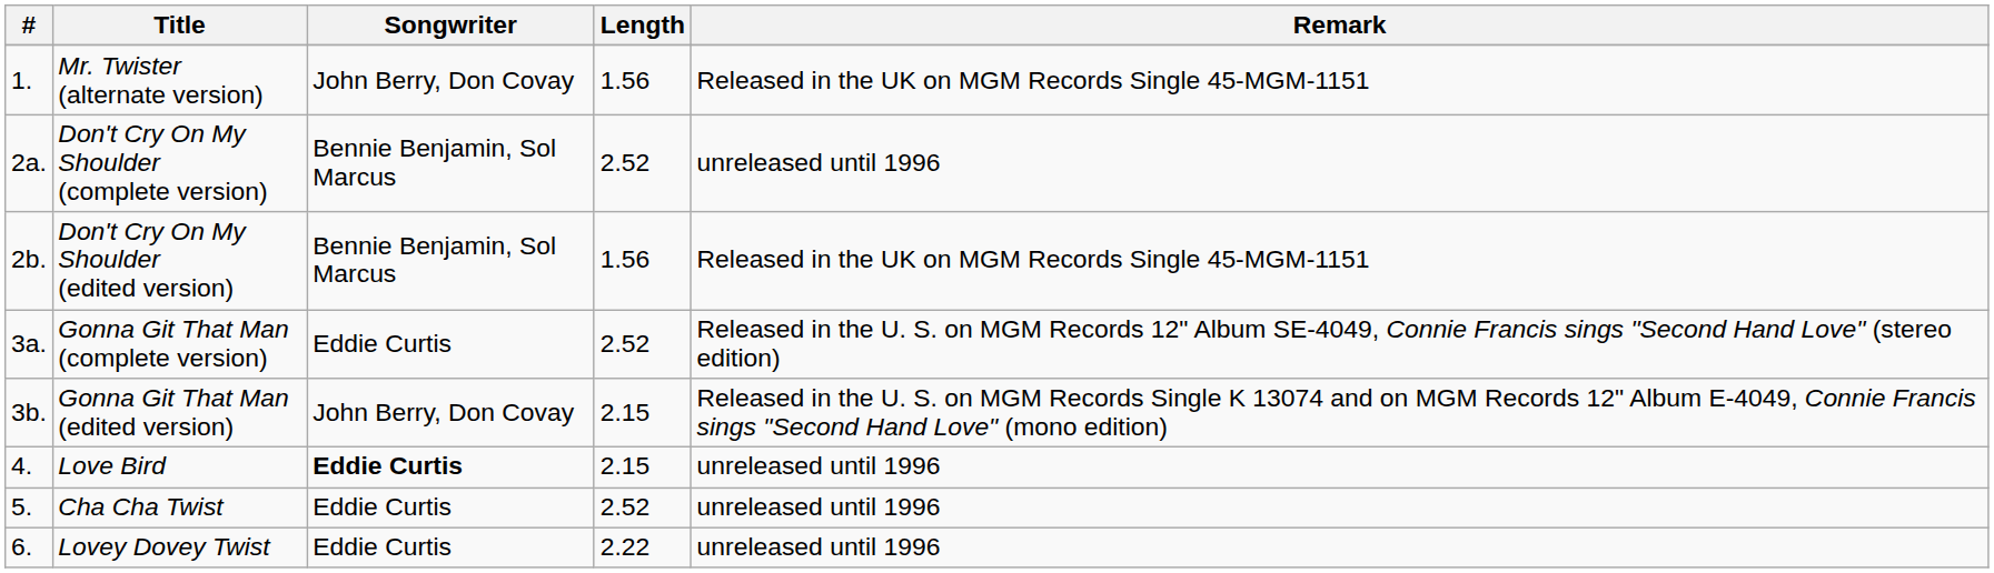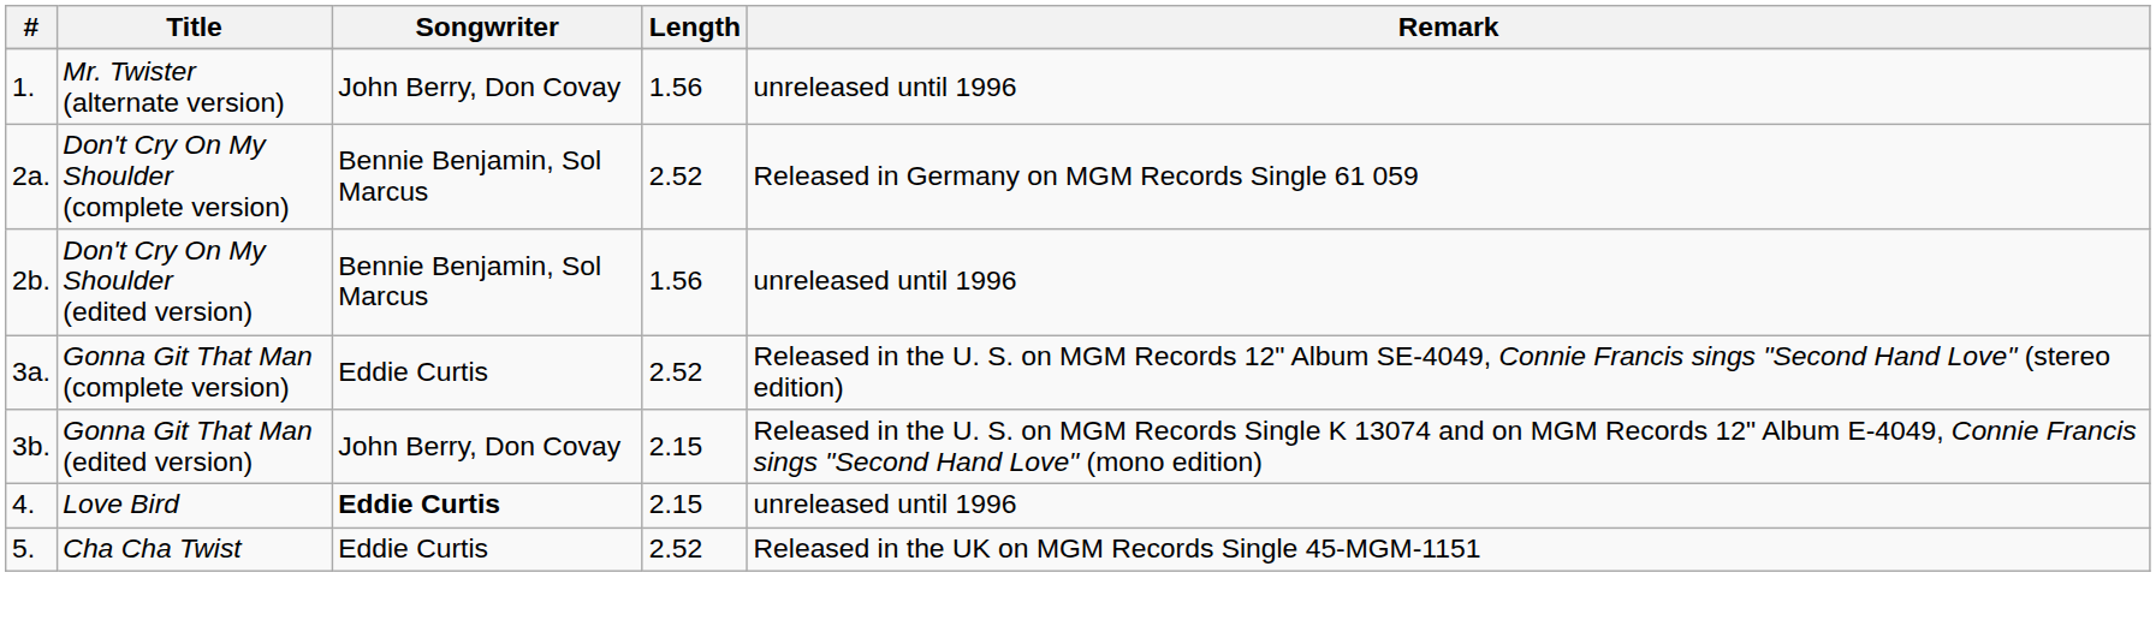Mr. Twister (alternate version) | Remark: Released in the UK on MGM Records Single 45-MGM-1151 -> unreleased until 1996
Don't Cry On My Shoulder (complete version) | Remark: unreleased until 1996 -> Released in Germany on MGM Records Single 61 059
Don't Cry On My Shoulder (edited version) | Remark: Released in the UK on MGM Records Single 45-MGM-1151 -> unreleased until 1996
Cha Cha Twist | Remark: unreleased until 1996 -> Released in the UK on MGM Records Single 45-MGM-1151
- row: 6. | Lovey Dovey Twist | Eddie Curtis | 2.22 | unreleased until 1996
